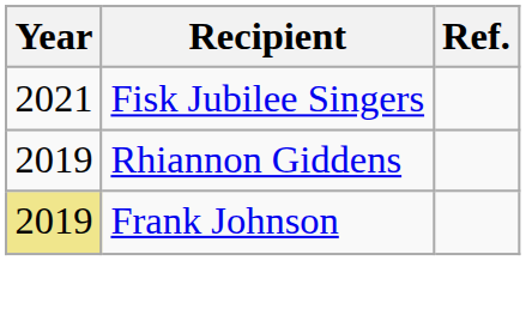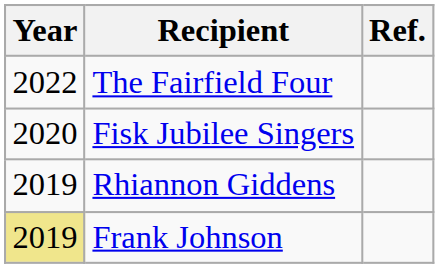+ row: 2022 | The Fairfield Four
Fisk Jubilee Singers | Year: 2021 -> 2020
